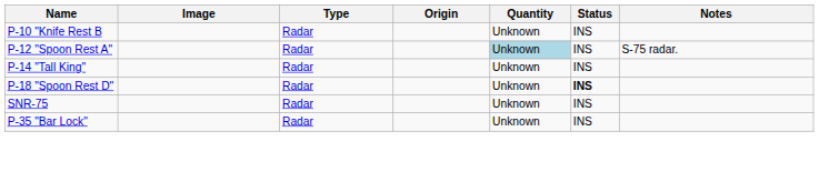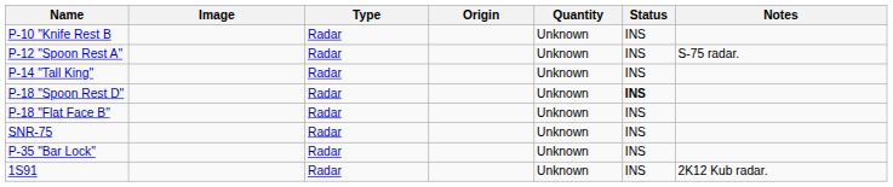P-12 "Spoon Rest A" | Quantity: lightblue background -> no background
+ row: P-18 "Flat Face B" | Radar | Unknown | INS
+ row: 1S91 | Radar | Unknown | INS | 2K12 Kub radar.
